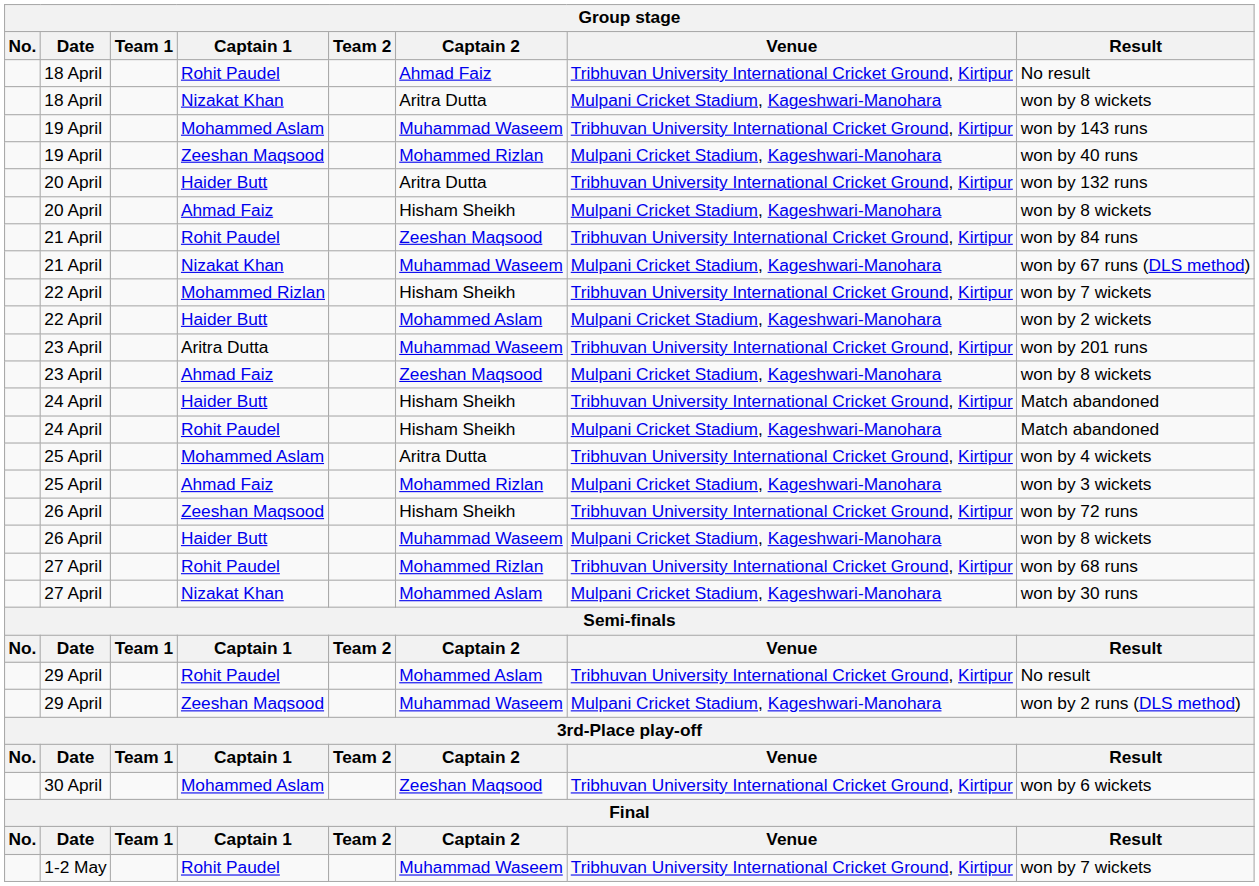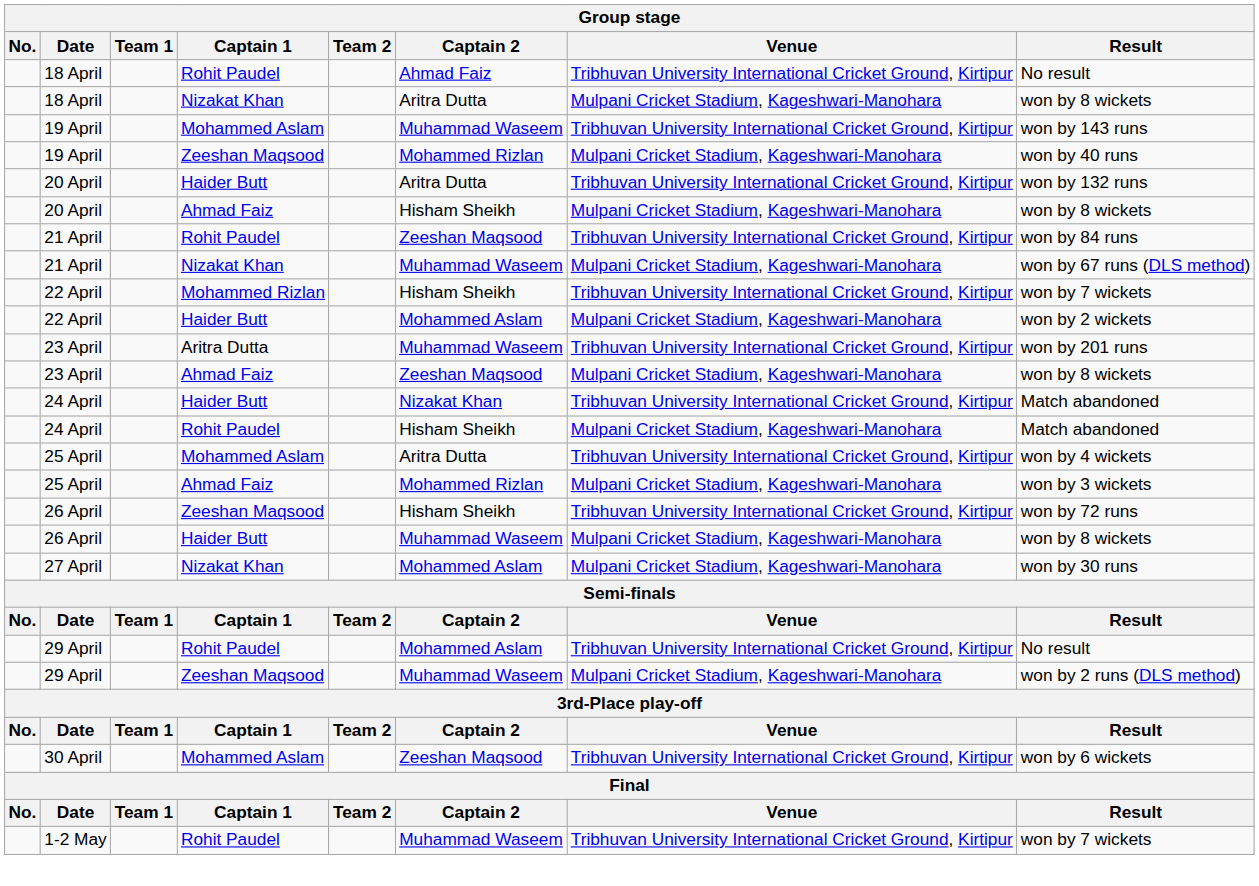24 April / Haider Butt | Captain 2: Hisham Sheikh -> Nizakat Khan
- row: 27 April | Rohit Paudel | Mohammed Rizlan | Tribhuvan University International Cricket Ground, Kirtipur | won by 68 runs
